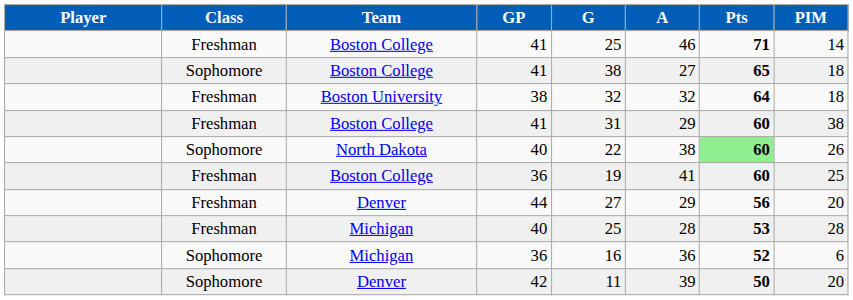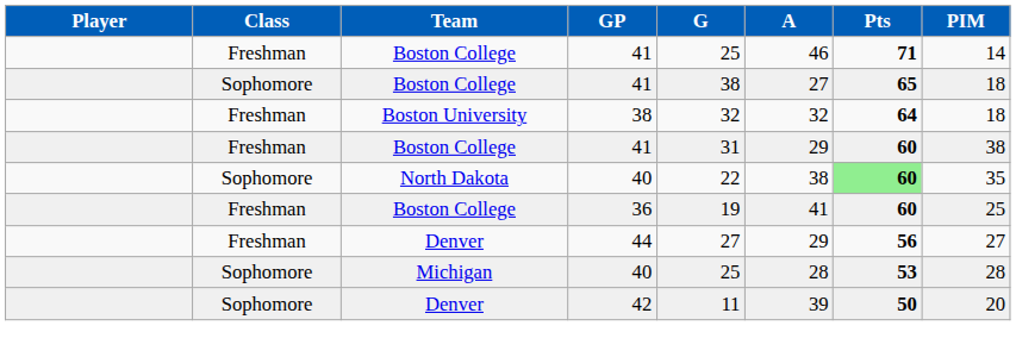North Dakota / 40 | PIM: 26 -> 35
44 | PIM: 20 -> 27
Michigan / 40 | Class: Freshman -> Sophomore
- row: Sophomore | Michigan | 36 | 16 | 36 | 52 | 6
